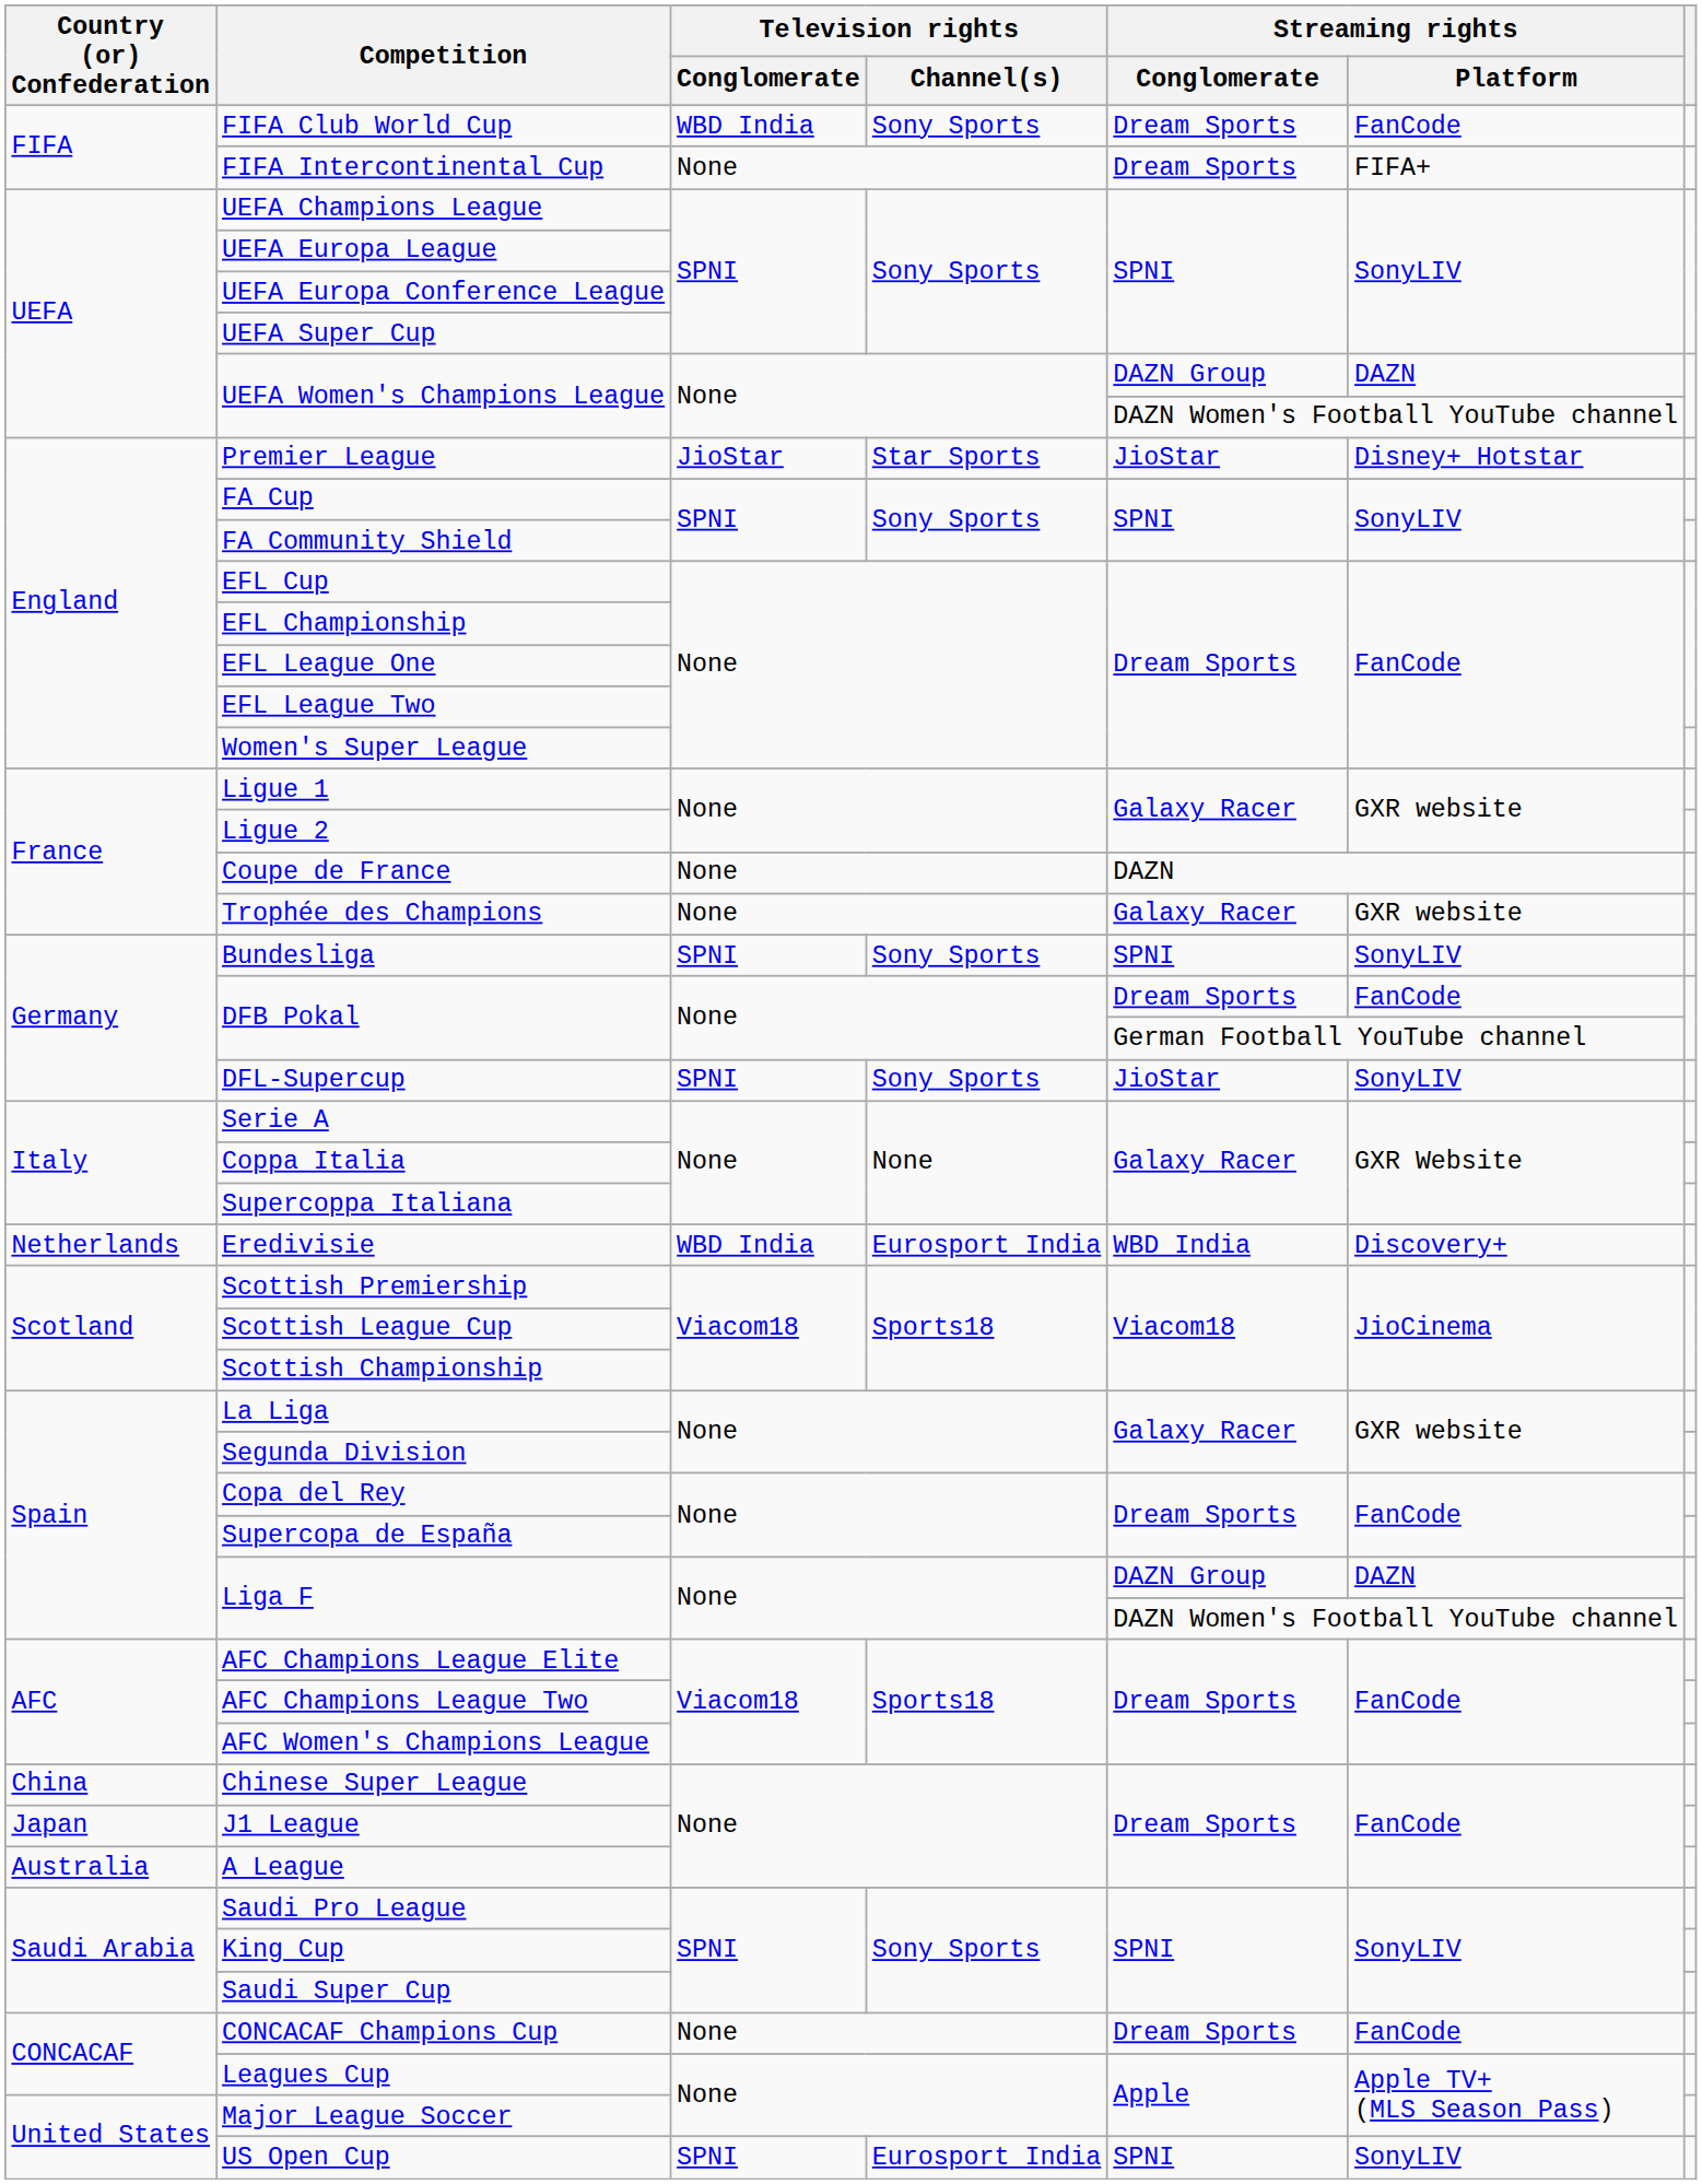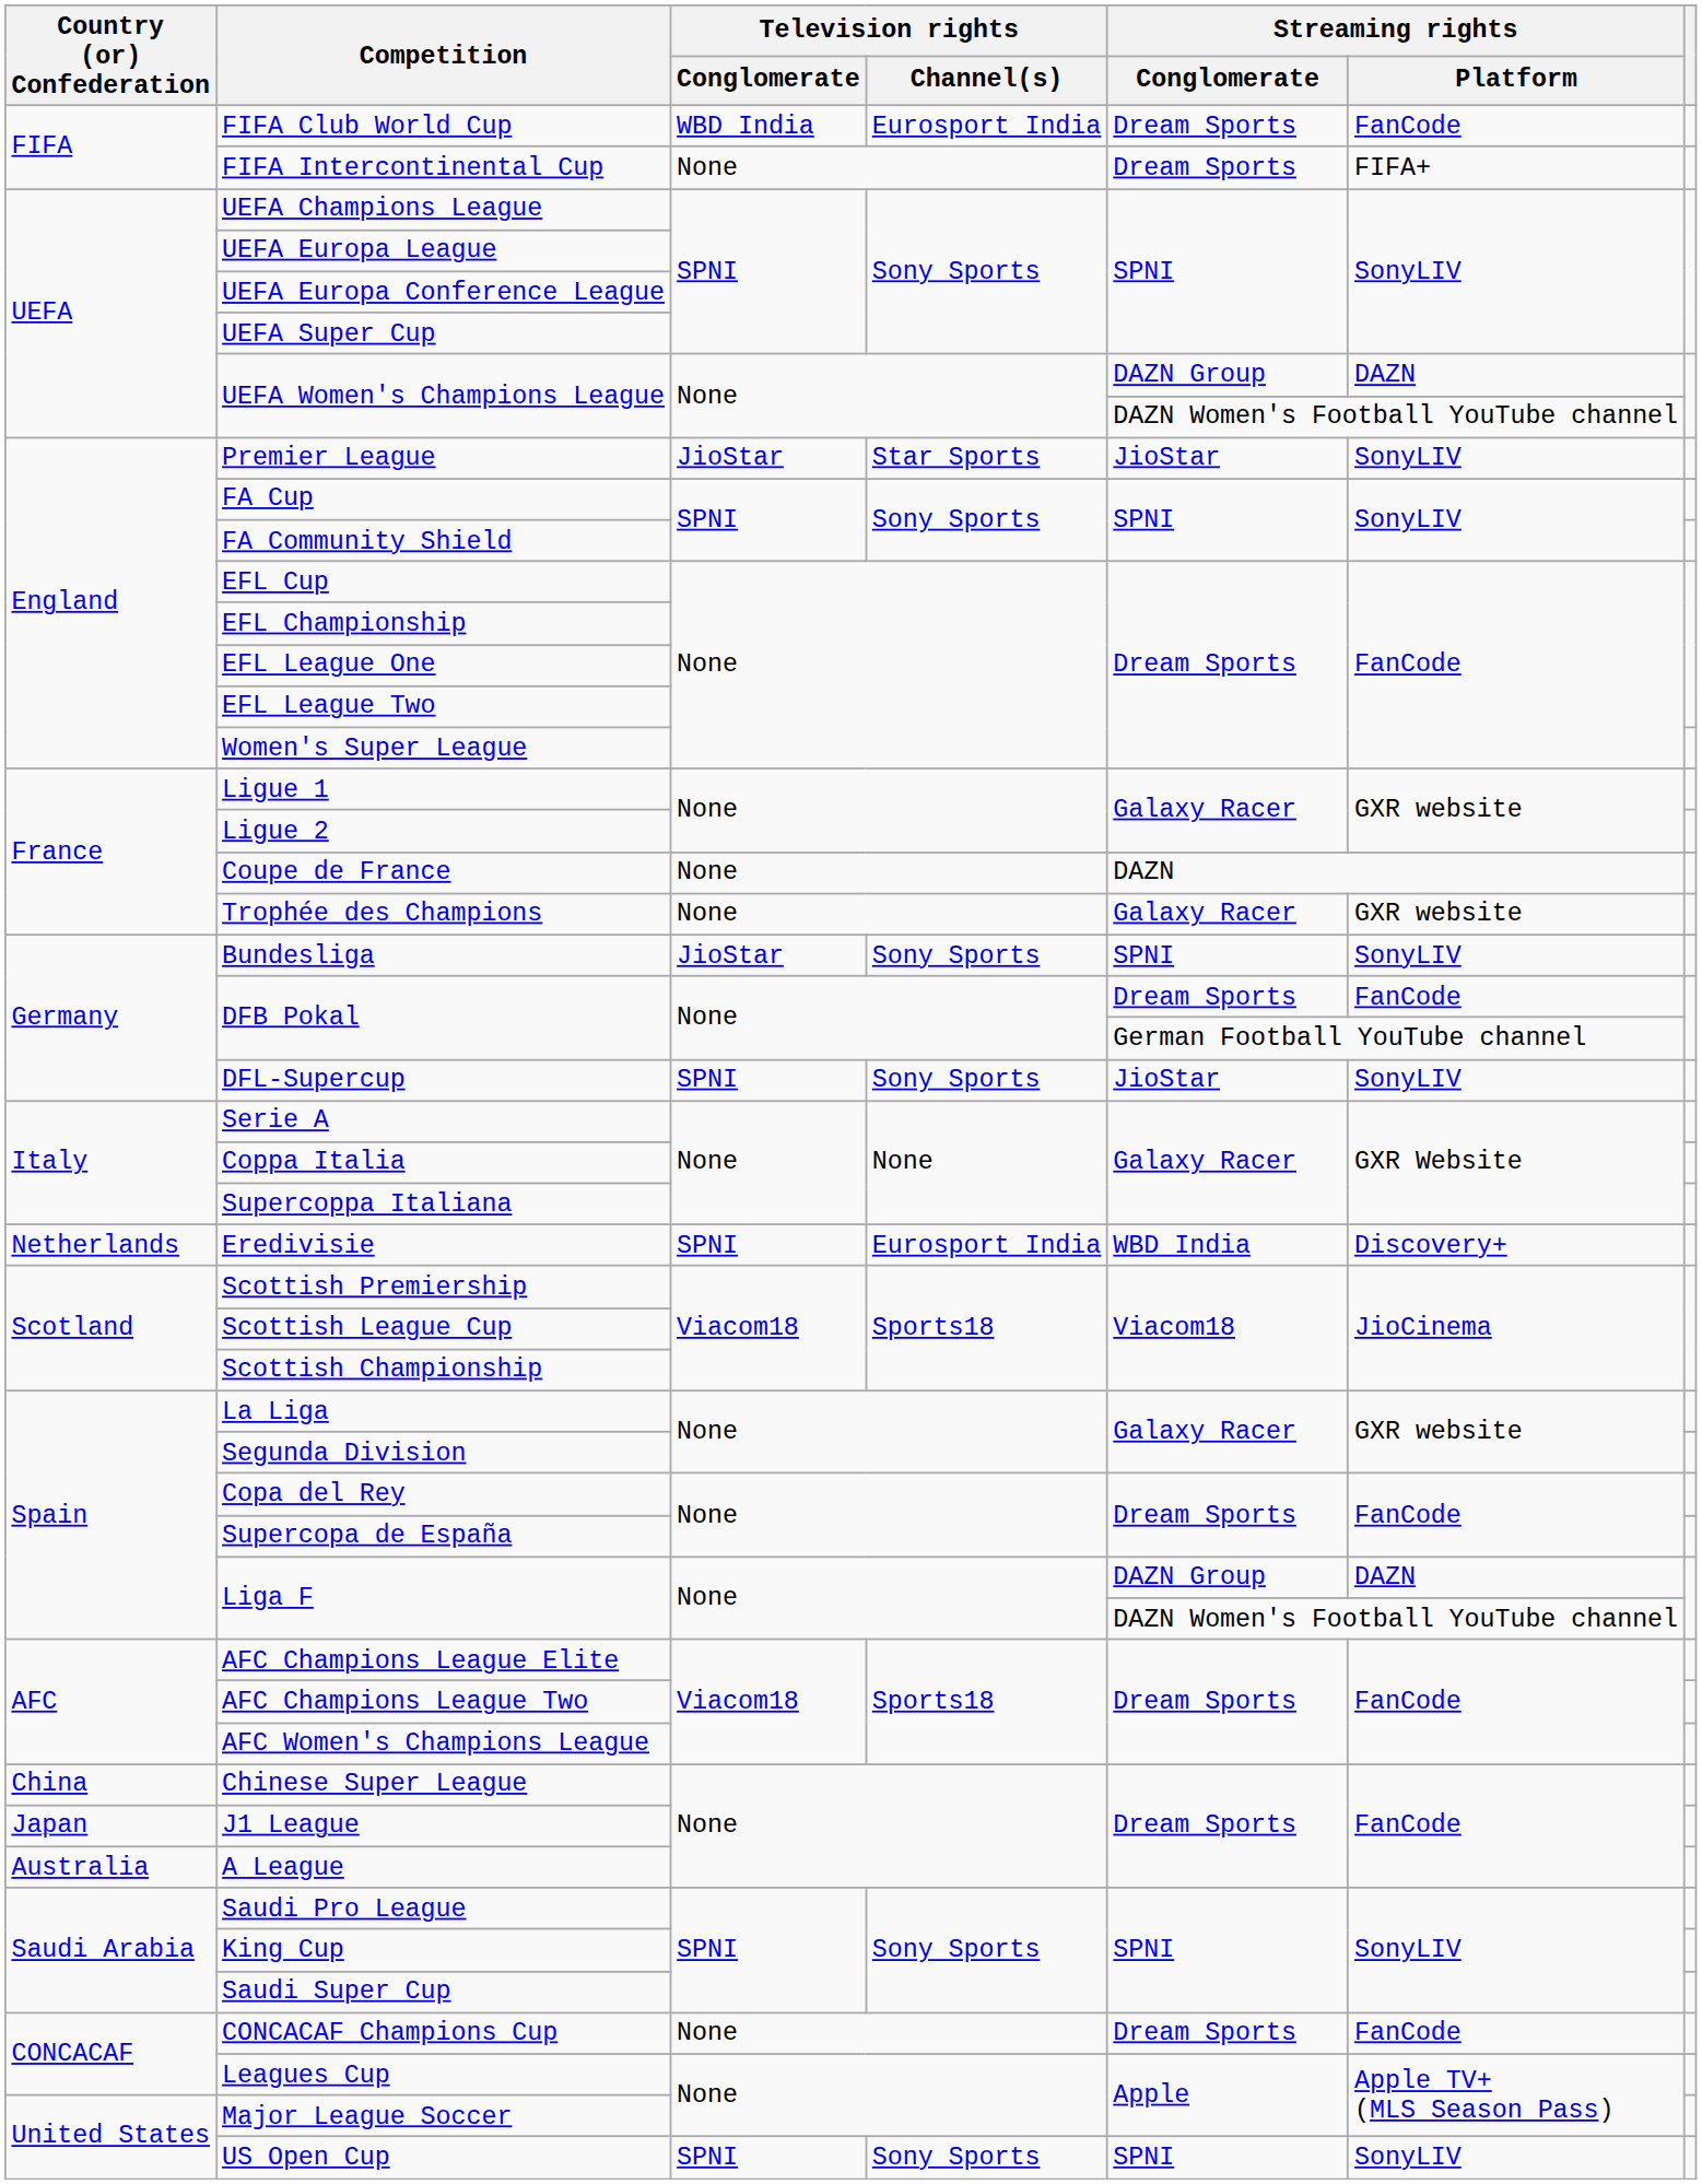FIFA Club World Cup | Television rights / Channel(s): Sony Sports -> Eurosport India
Premier League | Streaming rights / Platform: Disney+ Hotstar -> SonyLIV
Bundesliga | Television rights / Conglomerate: SPNI -> JioStar
Eredivisie | Television rights / Conglomerate: WBD India -> SPNI
US Open Cup | Television rights / Channel(s): Eurosport India -> Sony Sports
